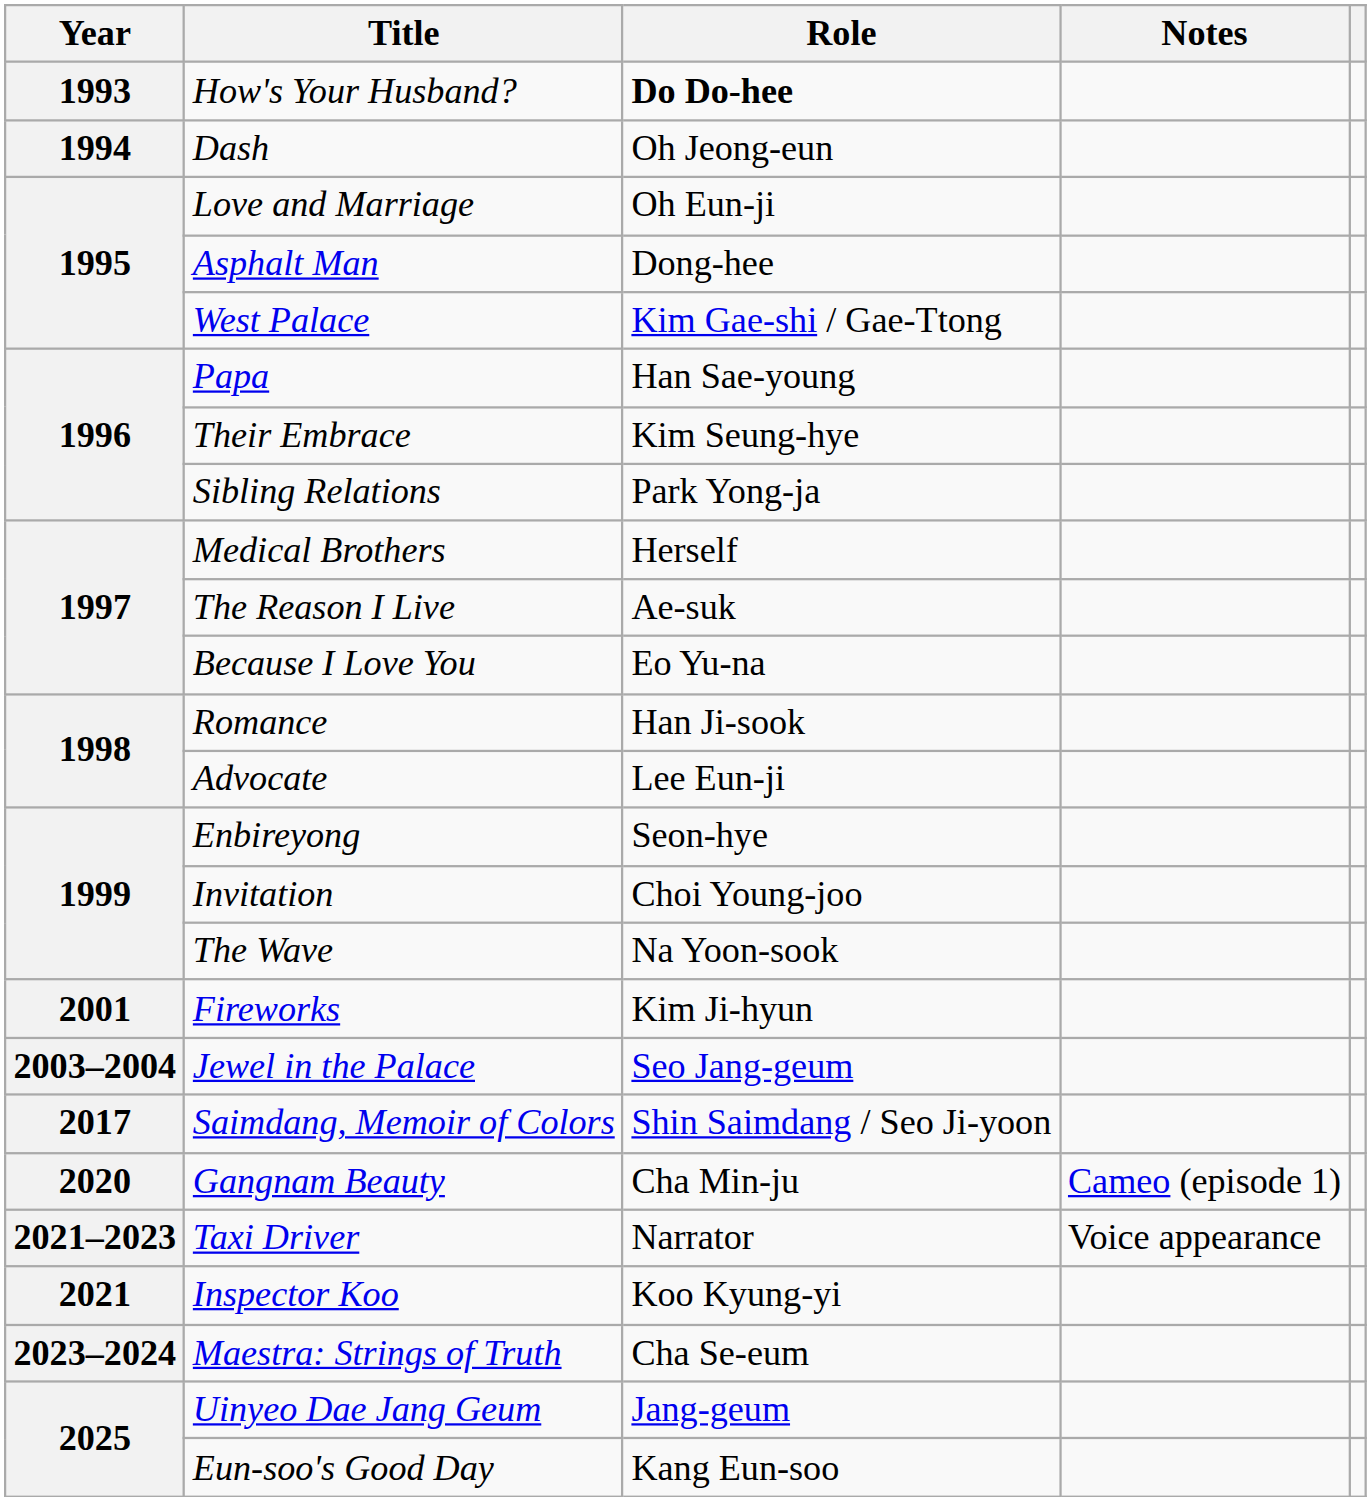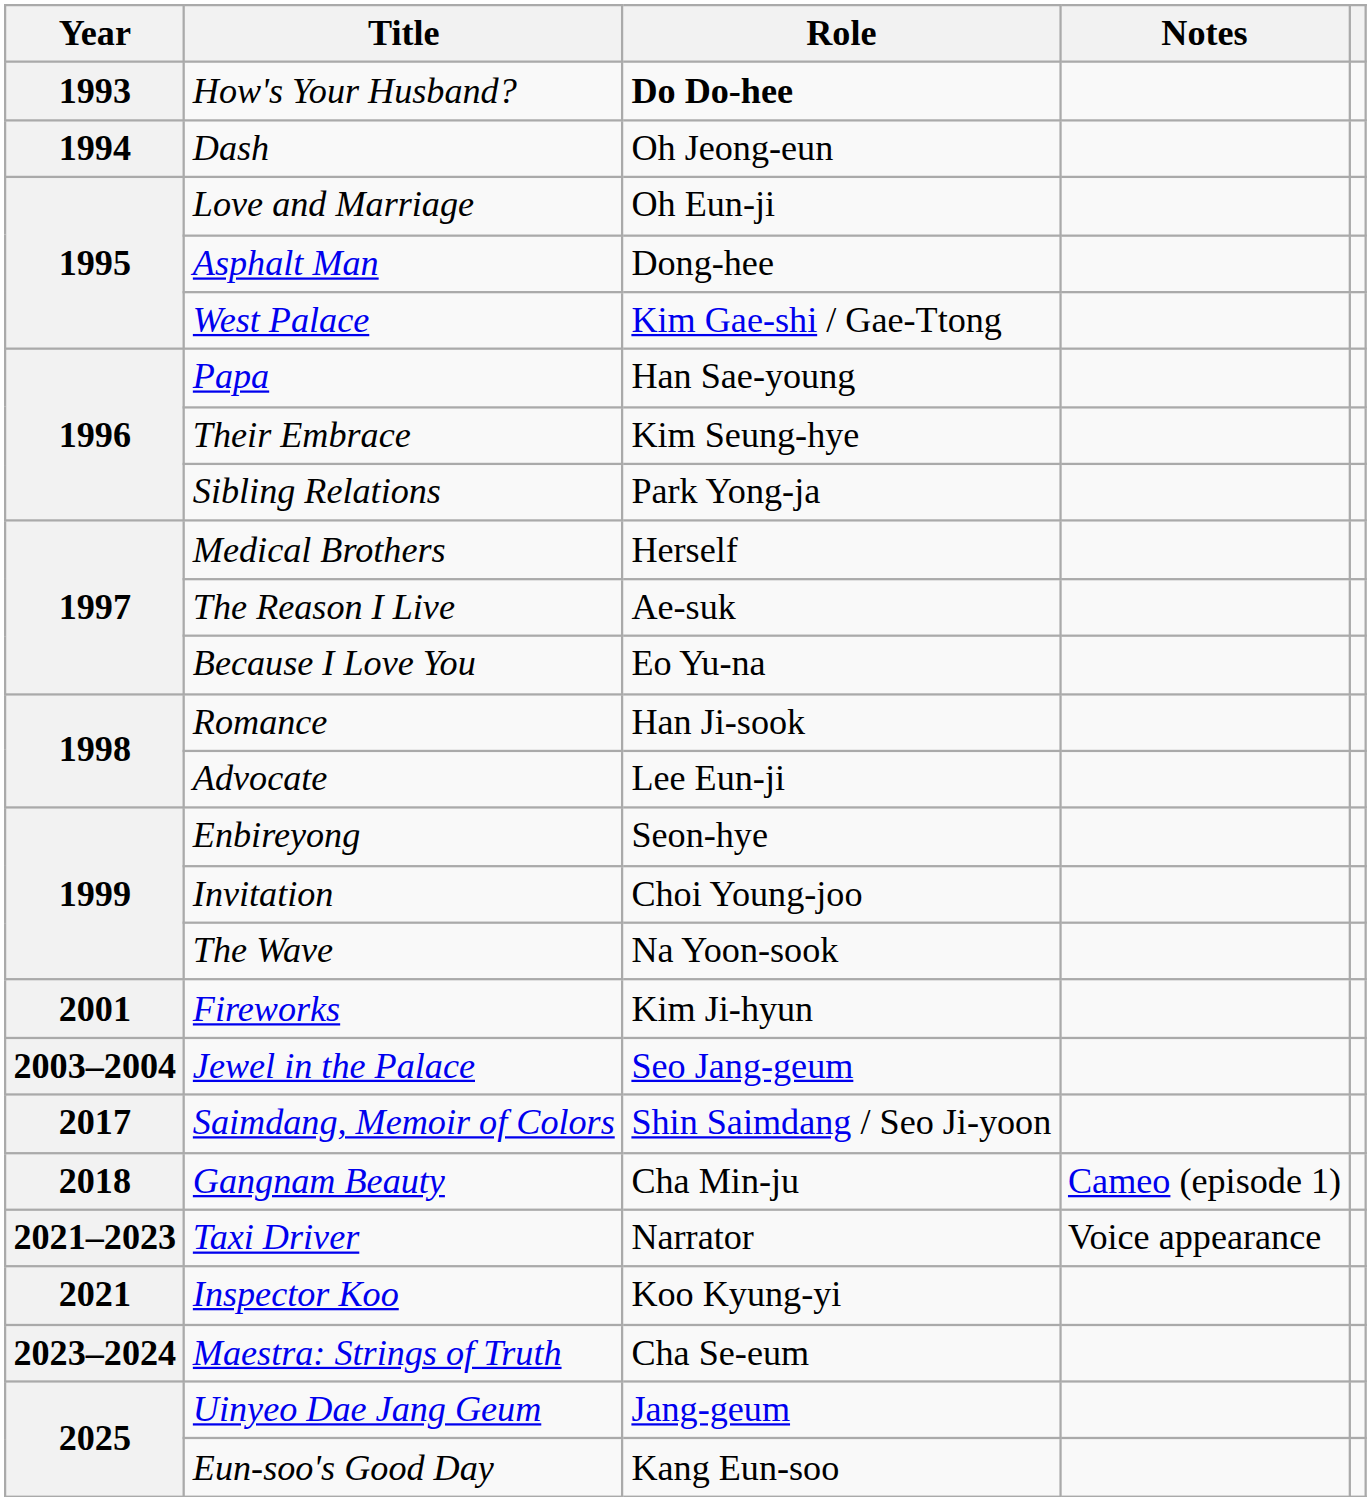Gangnam Beauty | Year: 2020 -> 2018
